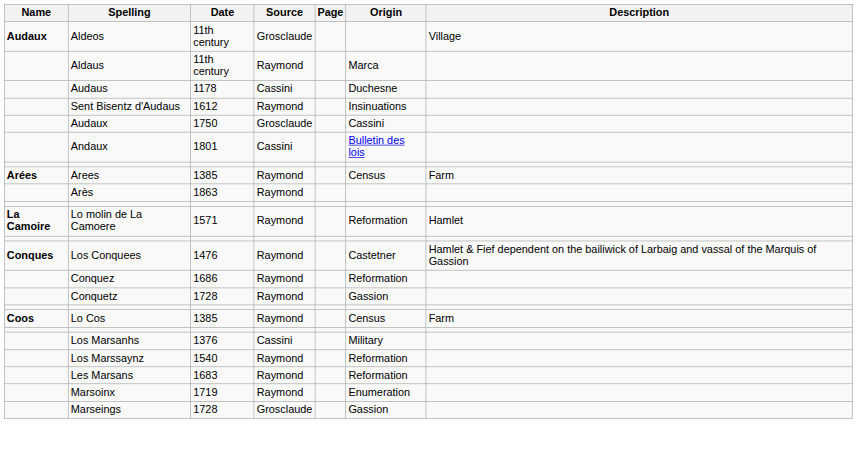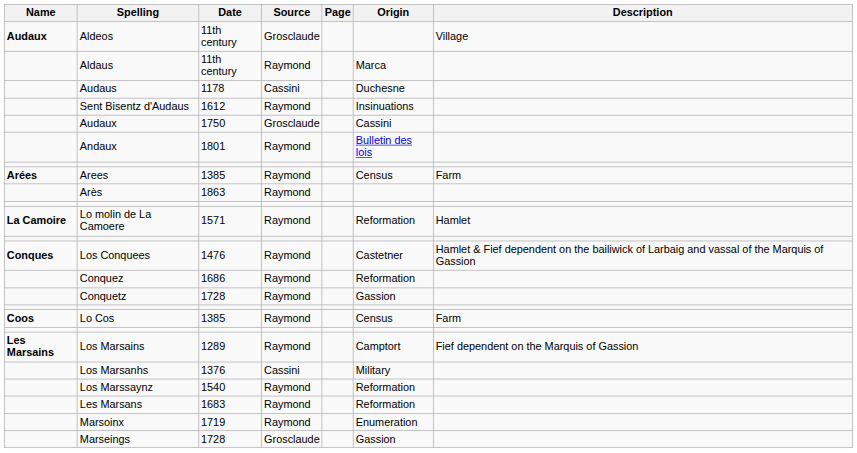Andaux | Source: Cassini -> Raymond
+ row: Les Marsains | Los Marsains | 1289 | Raymond | Camptort | Fief dependent on the Marquis of Gassion
